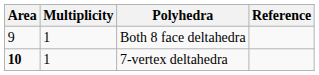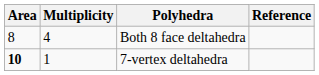Both 8 face deltahedra | Area: 9 -> 8
Both 8 face deltahedra | Multiplicity: 1 -> 4
